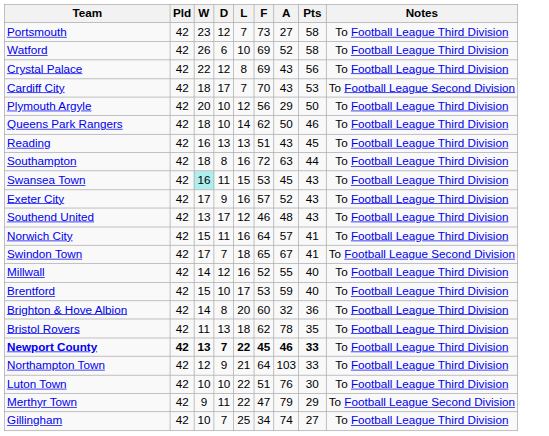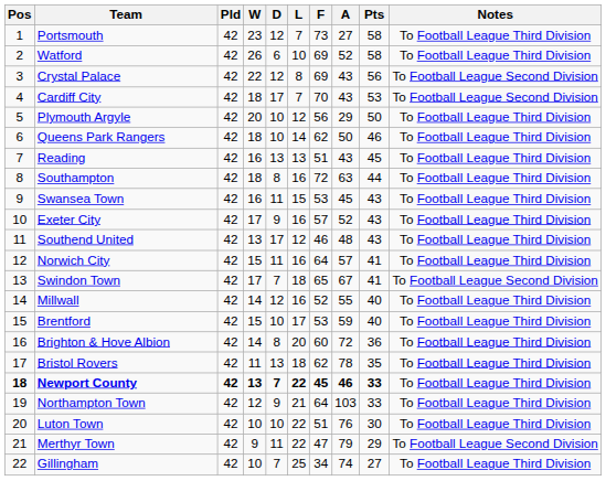+ column: Pos | 1 | 2 | 3 | 4 | 5 | 6 | 7 | 8 | 9 | 10 | 11 | 12 | 13 | 14 | 15 | 16 | 17 | 18 | 19 | 20 | 21 | 22
Crystal Palace | Notes: To Football League Third Division -> To Football League Second Division
Swansea Town | W: paleturquoise background -> no background
Brighton & Hove Albion | A: 32 -> 72
